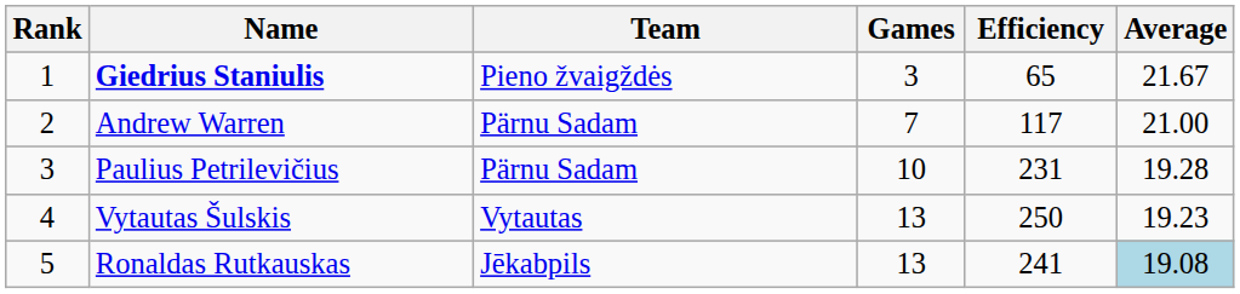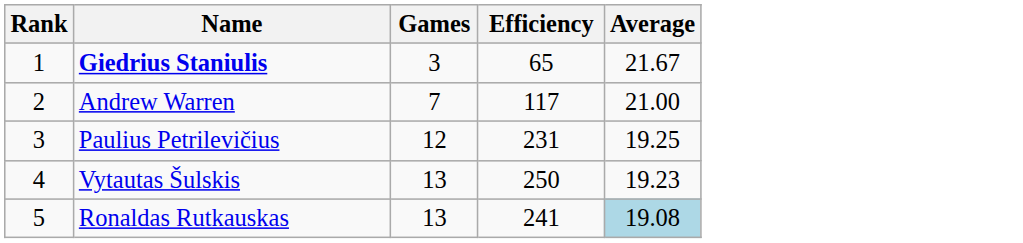- column: Team | Pieno žvaigždės | Pärnu Sadam | Pärnu Sadam | Vytautas | Jēkabpils
Paulius Petrilevičius | Games: 10 -> 12
Paulius Petrilevičius | Average: 19.28 -> 19.25
